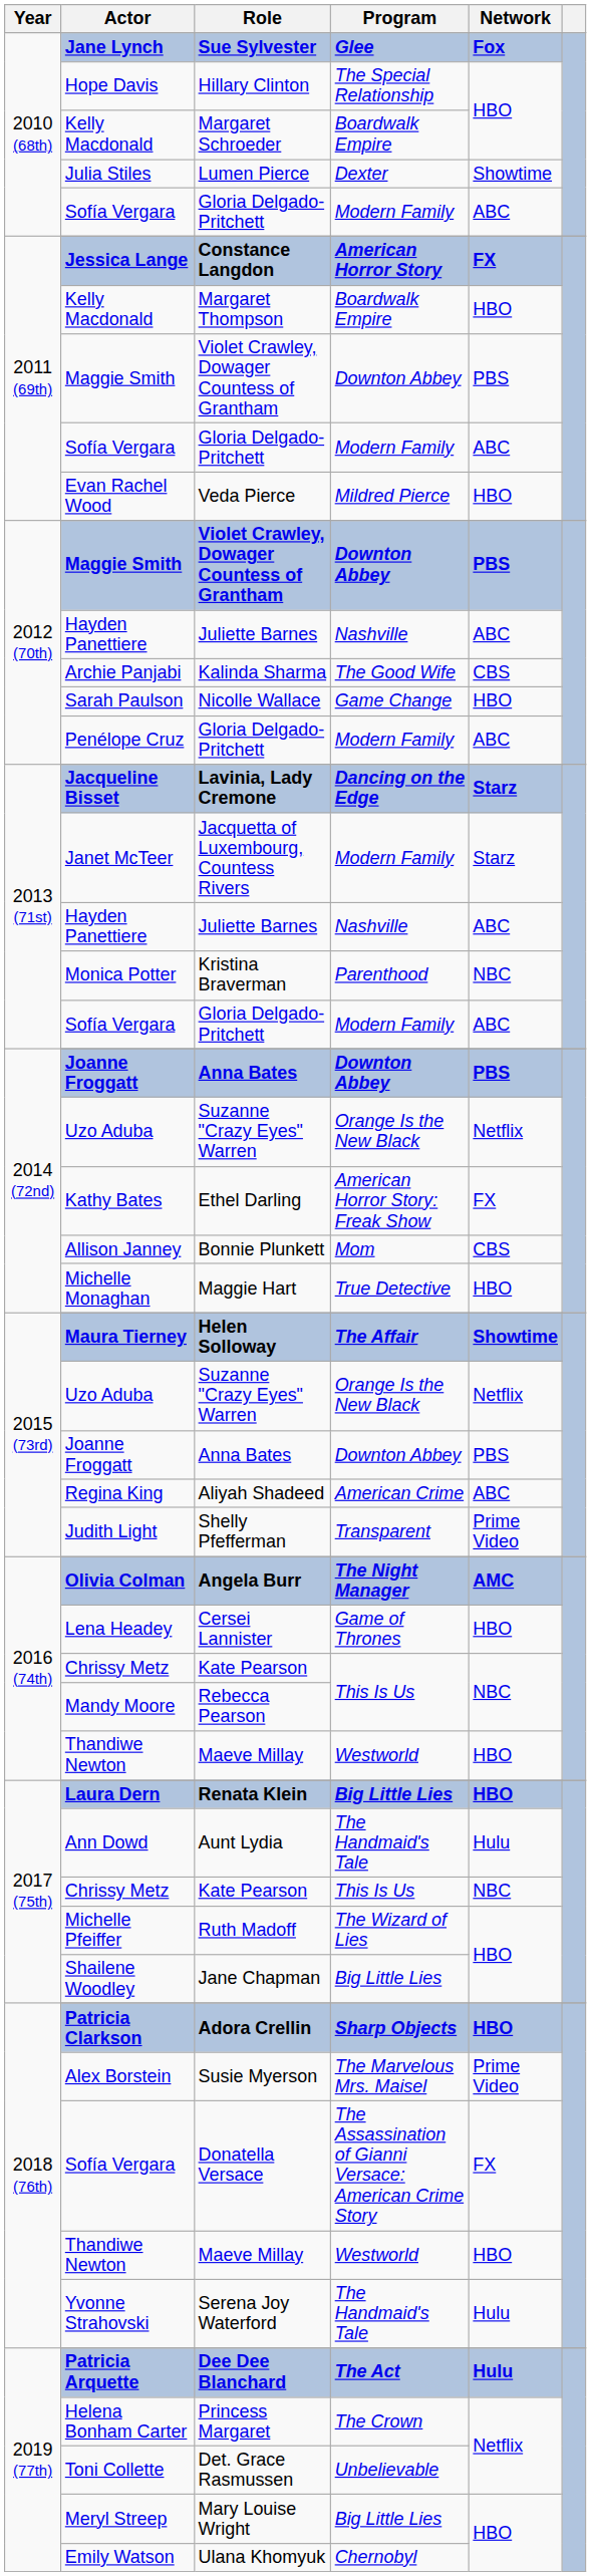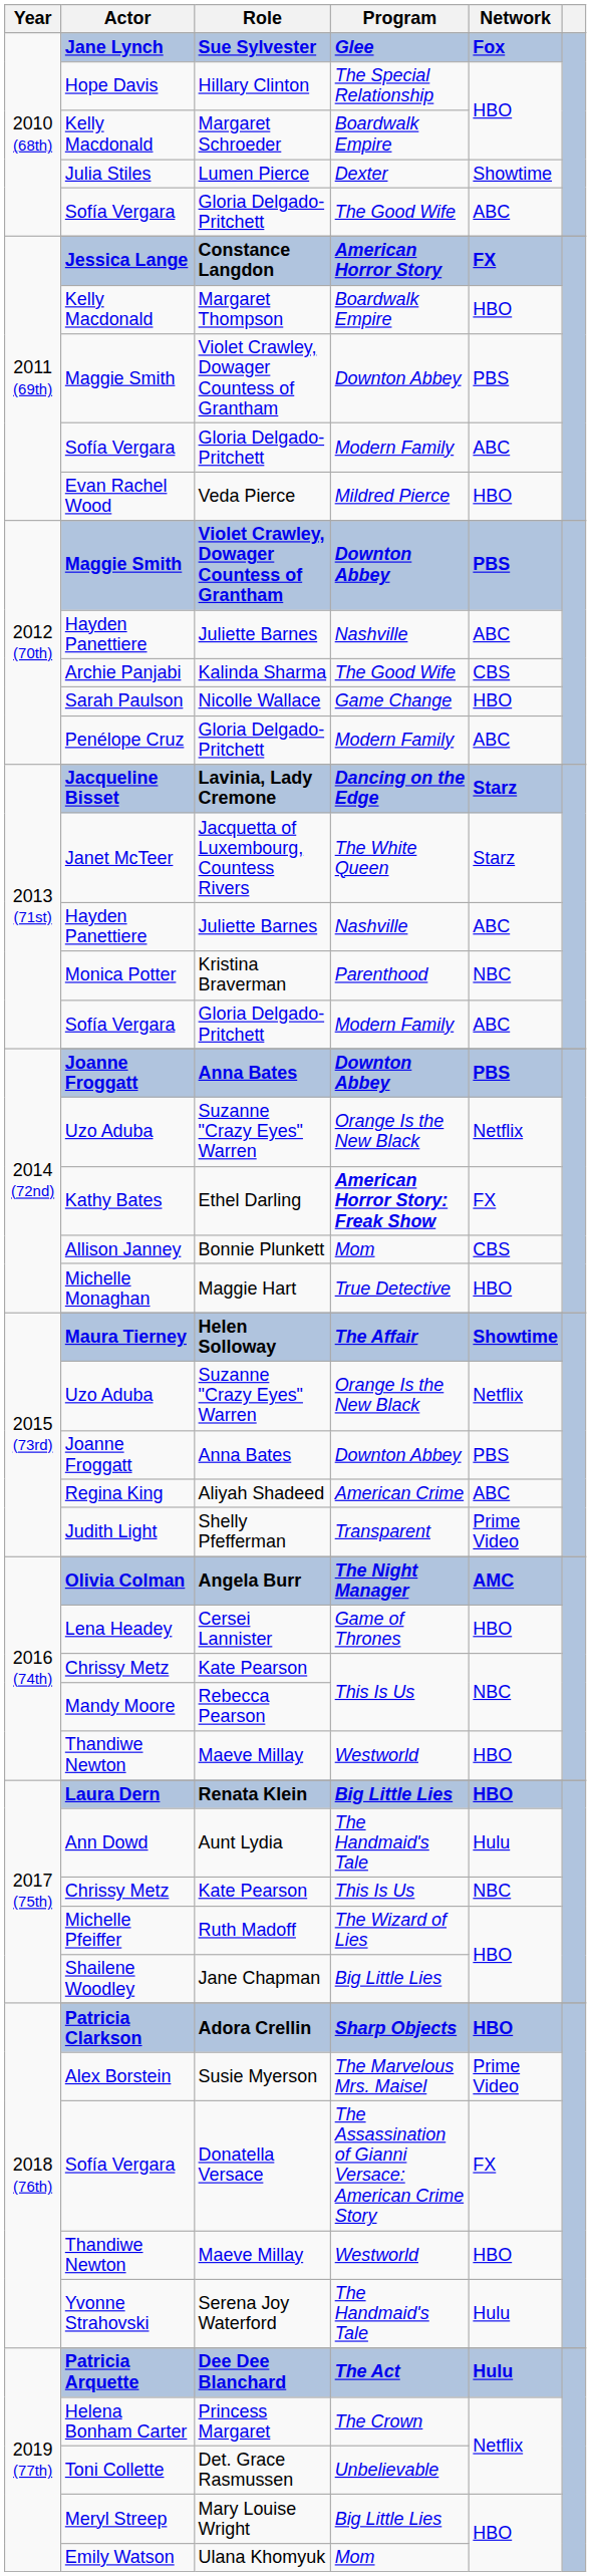2010 (68th) / Gloria Delgado-Pritchett | Program: Modern Family -> The Good Wife
Jacquetta of Luxembourg, Countess Rivers | Program: Modern Family -> The White Queen
Ethel Darling | Program: normal -> bold
Ulana Khomyuk | Program: Chernobyl -> Mom
